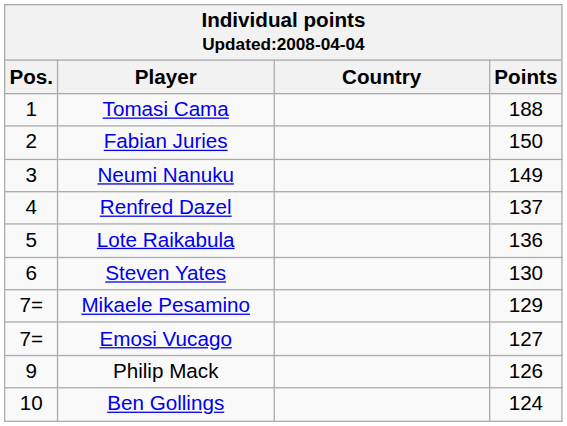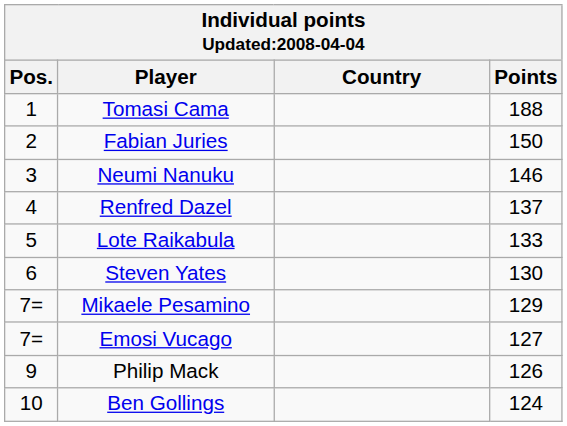Neumi Nanuku | Points: 149 -> 146
Lote Raikabula | Points: 136 -> 133
